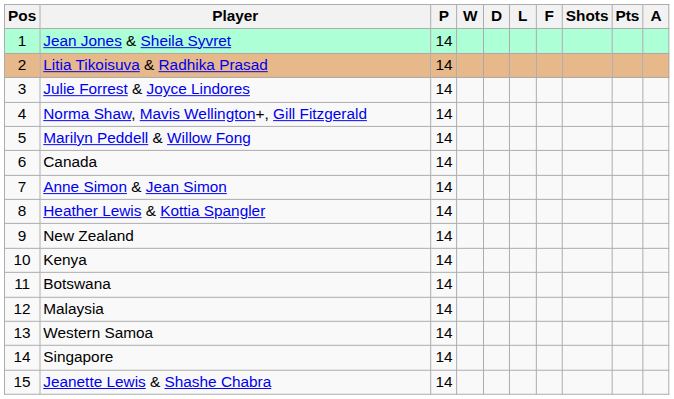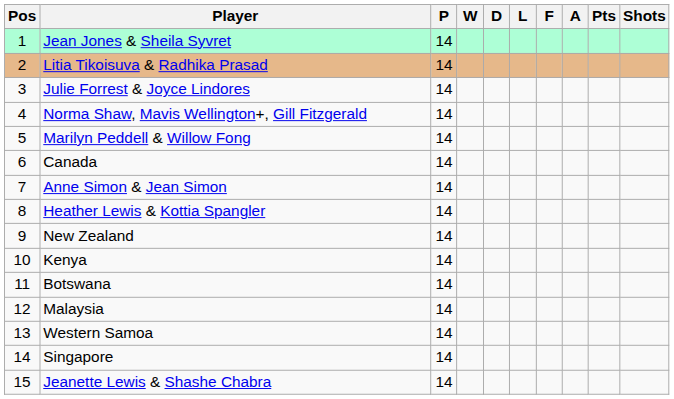columns swapped: A <-> Shots
